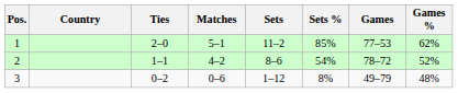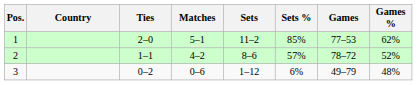2 | Sets %: 54% -> 57%
3 | Sets %: 8% -> 6%
